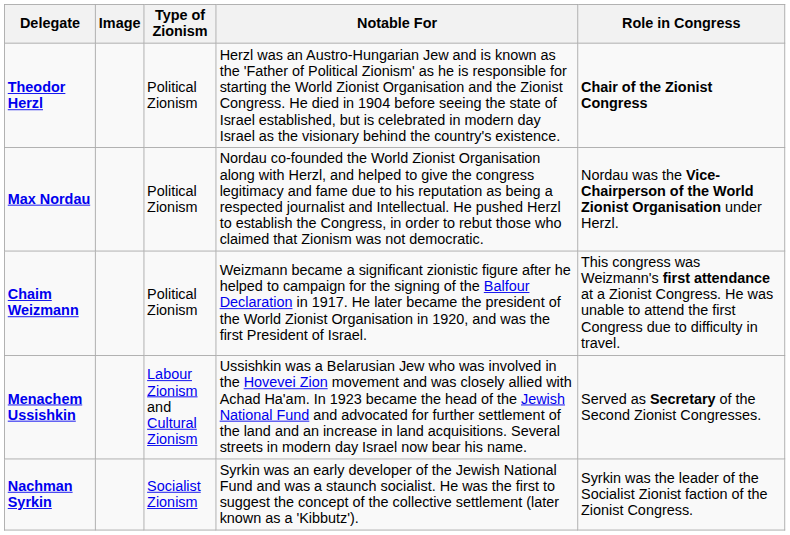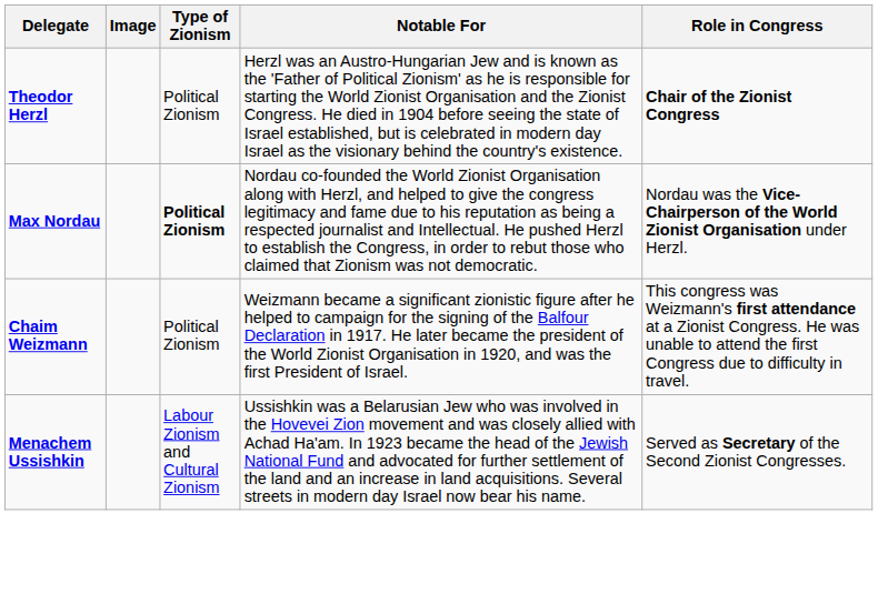Max Nordau | Type of Zionism: normal -> bold
- row: Nachman Syrkin | Socialist Zionism | Syrkin was an early developer of the Jewish National Fund and was a staunch socialist. He was the first to suggest the concept of the collective settlement (later known as a 'Kibbutz'). | Syrkin was the leader of the Socialist Zionist faction of the Zionist Congress.
